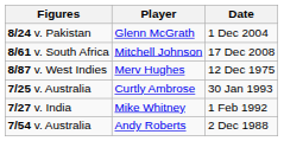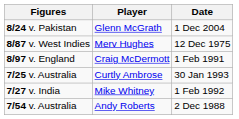- row: 8/61 v. South Africa | Mitchell Johnson | 17 Dec 2008
+ row: 8/97 v. England | Craig McDermott | 1 Feb 1991
